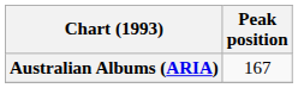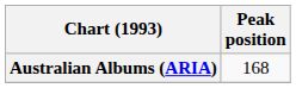Australian Albums (ARIA) | Peak position: 167 -> 168
